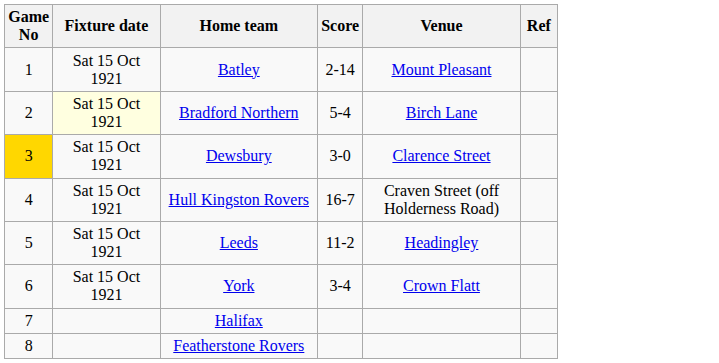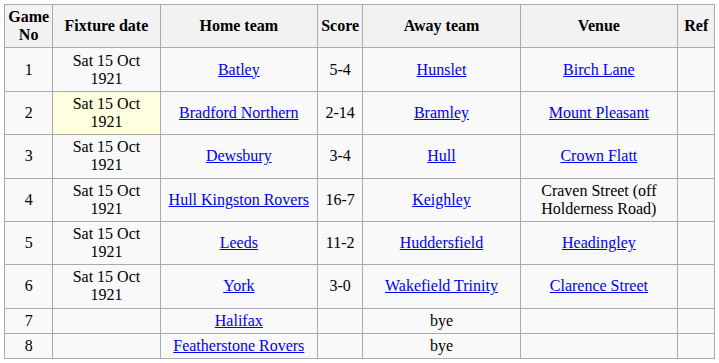+ column: Away team | Hunslet | Bramley | Hull | Keighley | Huddersfield | Wakefield Trinity | bye | bye
Batley | Score: 2-14 -> 5-4
Batley | Venue: Mount Pleasant -> Birch Lane
Bradford Northern | Score: 5-4 -> 2-14
Bradford Northern | Venue: Birch Lane -> Mount Pleasant
Dewsbury | Game No: gold background -> no background
Dewsbury | Score: 3-0 -> 3-4
Dewsbury | Venue: Clarence Street -> Crown Flatt
York | Score: 3-4 -> 3-0
York | Venue: Crown Flatt -> Clarence Street
